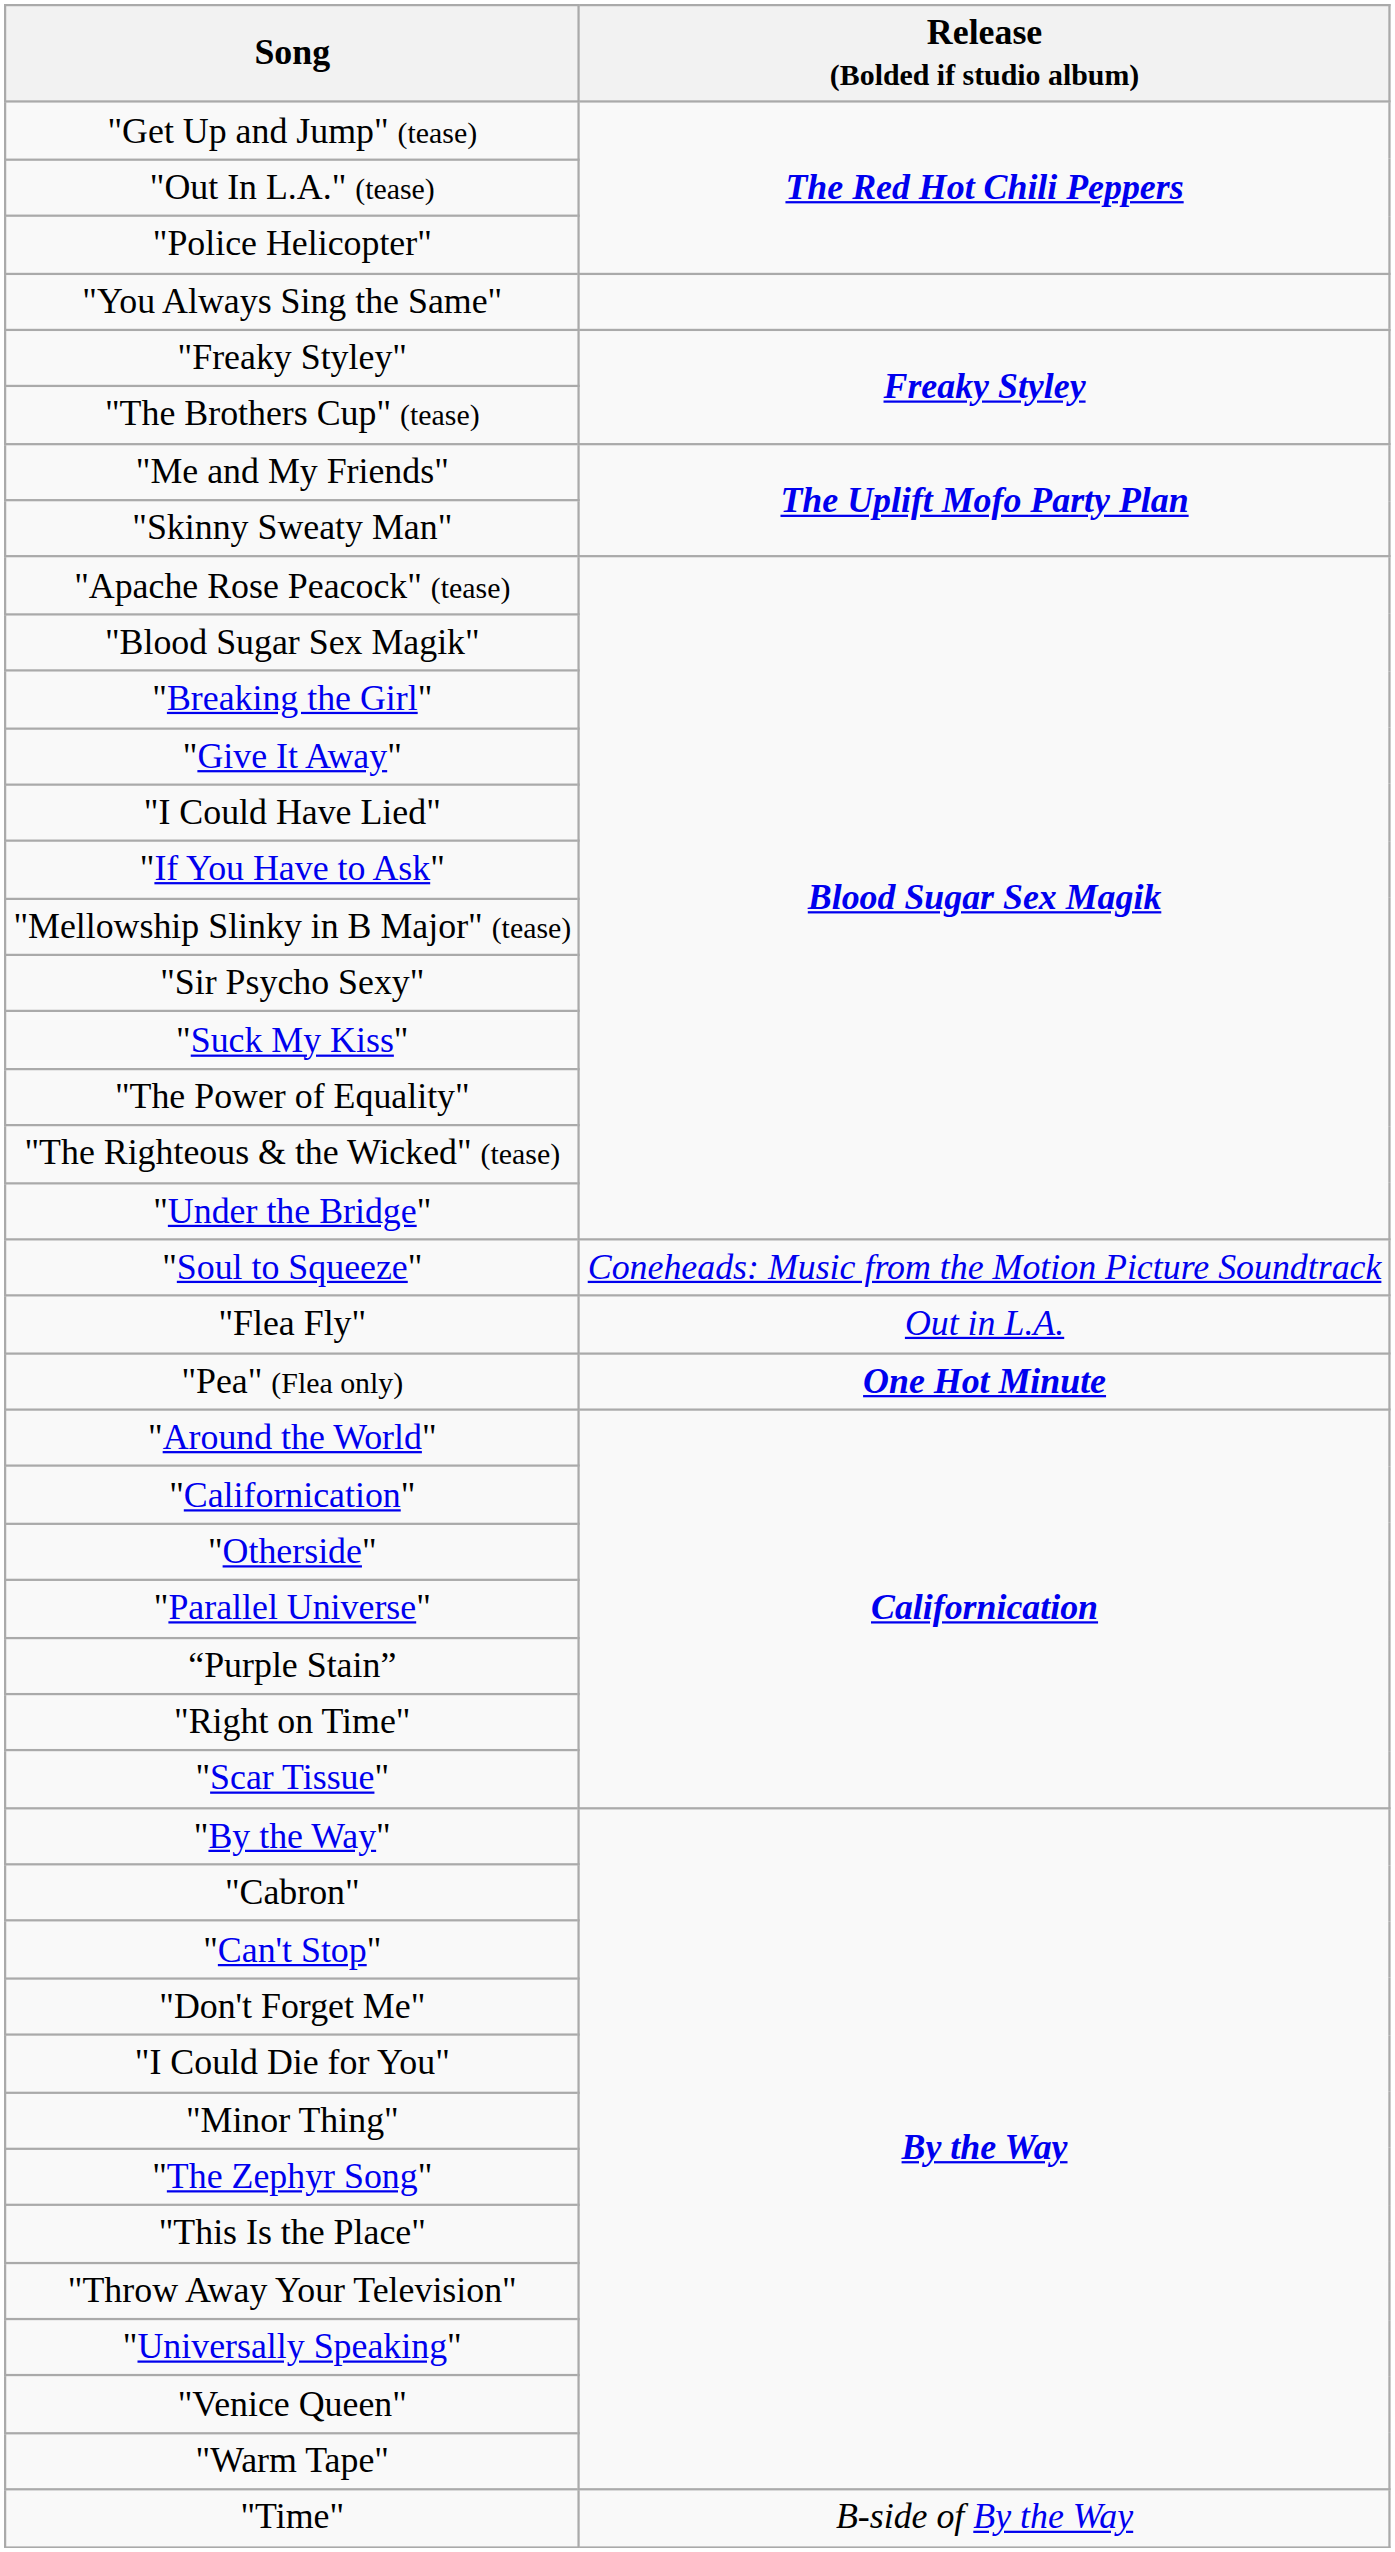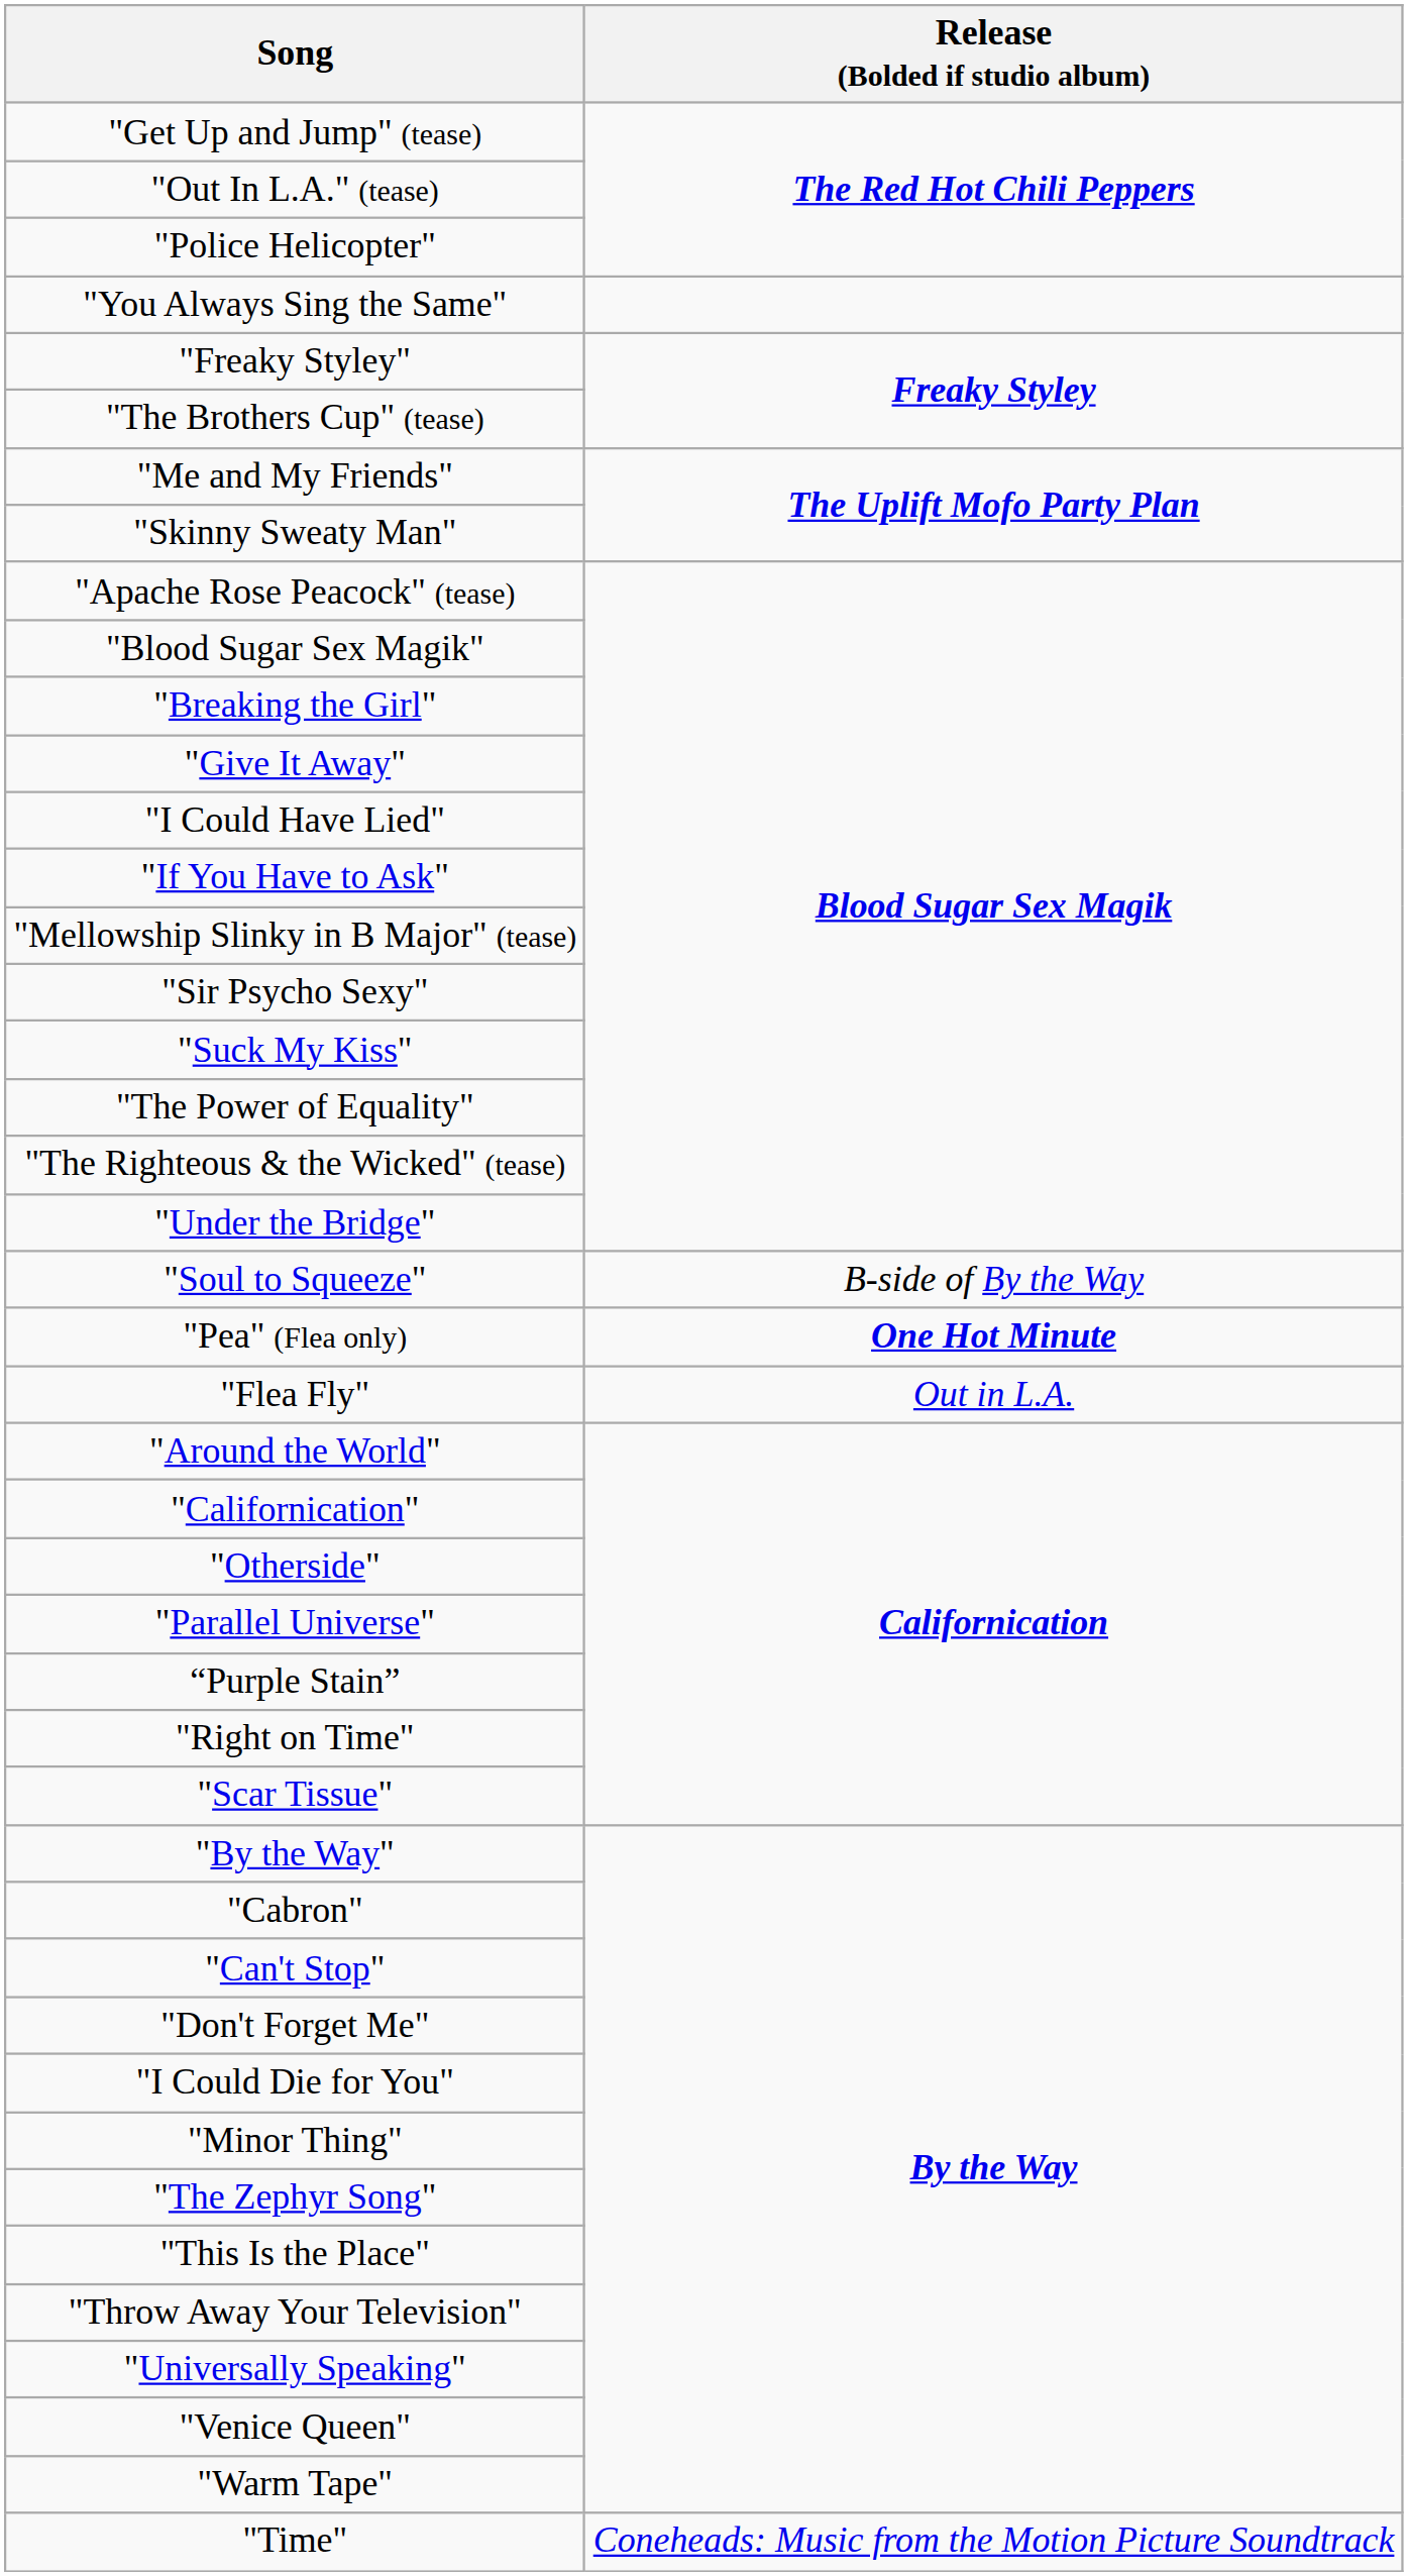"Soul to Squeeze" | Release (Bolded if studio album): Coneheads: Music from the Motion Picture Soundtrack -> B-side of By the Way
rows swapped: "Flea Fly" <-> "Pea" (Flea only)
"Time" | Release (Bolded if studio album): B-side of By the Way -> Coneheads: Music from the Motion Picture Soundtrack
